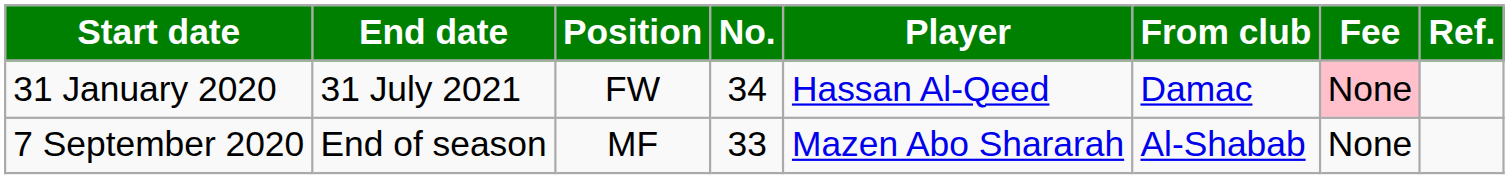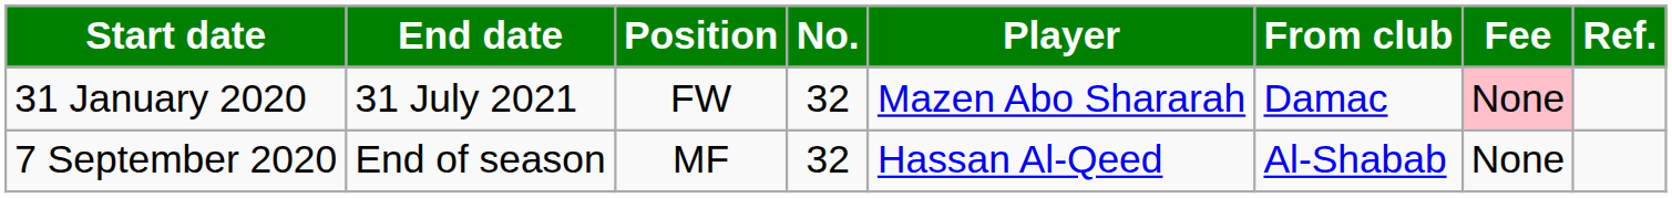31 January 2020 | No.: 34 -> 32
31 January 2020 | Player: Hassan Al-Qeed -> Mazen Abo Shararah
7 September 2020 | No.: 33 -> 32
7 September 2020 | Player: Mazen Abo Shararah -> Hassan Al-Qeed
